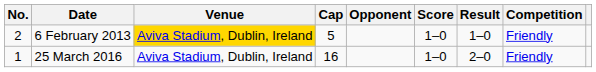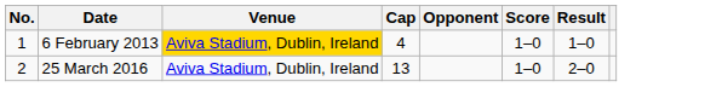- column: Competition | Friendly | Friendly
6 February 2013 | No.: 2 -> 1
6 February 2013 | Cap: 5 -> 4
25 March 2016 | No.: 1 -> 2
25 March 2016 | Cap: 16 -> 13
